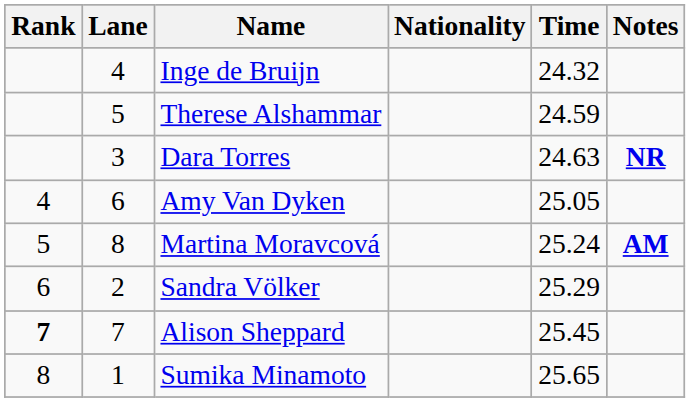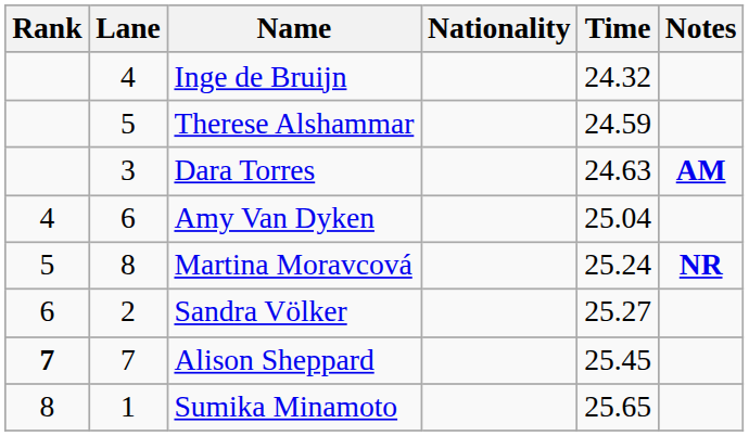Dara Torres | Notes: NR -> AM
Amy Van Dyken | Time: 25.05 -> 25.04
Martina Moravcová | Notes: AM -> NR
Sandra Völker | Time: 25.29 -> 25.27
